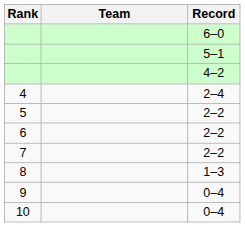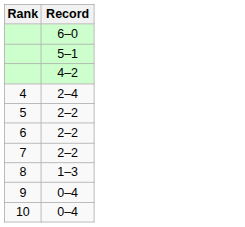- column: Team
